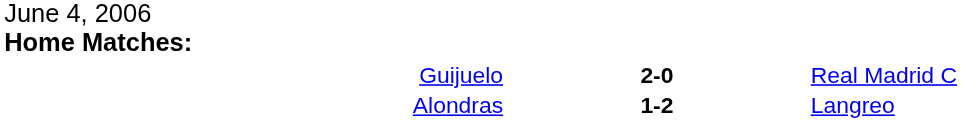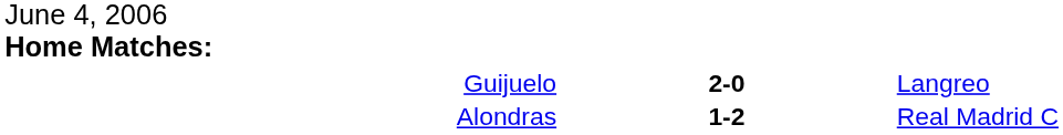Guijuelo | column 3: Real Madrid C -> Langreo
Alondras | column 3: Langreo -> Real Madrid C
